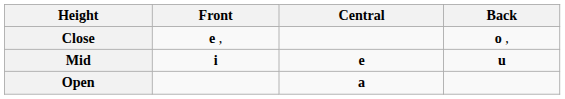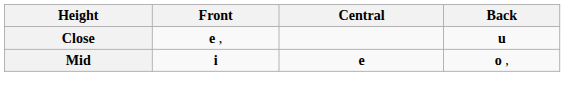Close | Back: o , -> u
Mid | Back: u -> o ,
- row: Open | a
